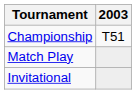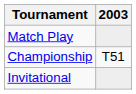rows swapped: Match Play <-> Championship
